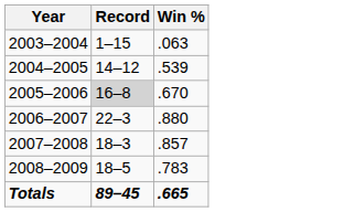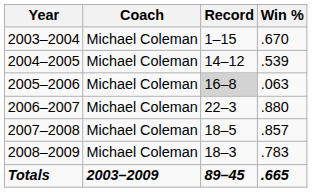+ column: Coach | Michael Coleman | Michael Coleman | Michael Coleman | Michael Coleman | Michael Coleman | Michael Coleman | 2003–2009
2003–2004 | Win %: .063 -> .670
2005–2006 | Win %: .670 -> .063
2007–2008 | Record: 18–3 -> 18–5
2008–2009 | Record: 18–5 -> 18–3
